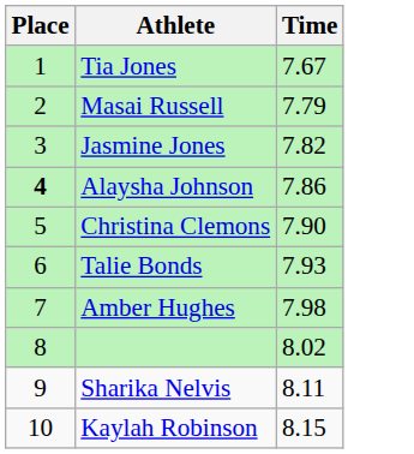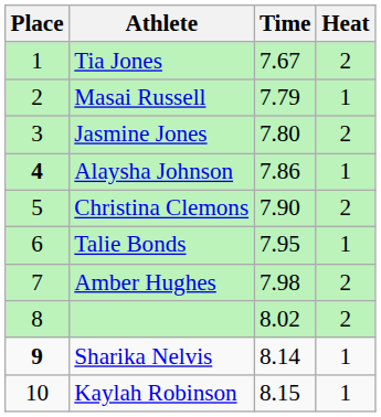+ column: Heat | 2 | 1 | 2 | 1 | 2 | 1 | 2 | 2 | 1 | 1
Jasmine Jones | Time: 7.82 -> 7.80
Talie Bonds | Time: 7.93 -> 7.95
Sharika Nelvis | Place: normal -> bold
Sharika Nelvis | Time: 8.11 -> 8.14
